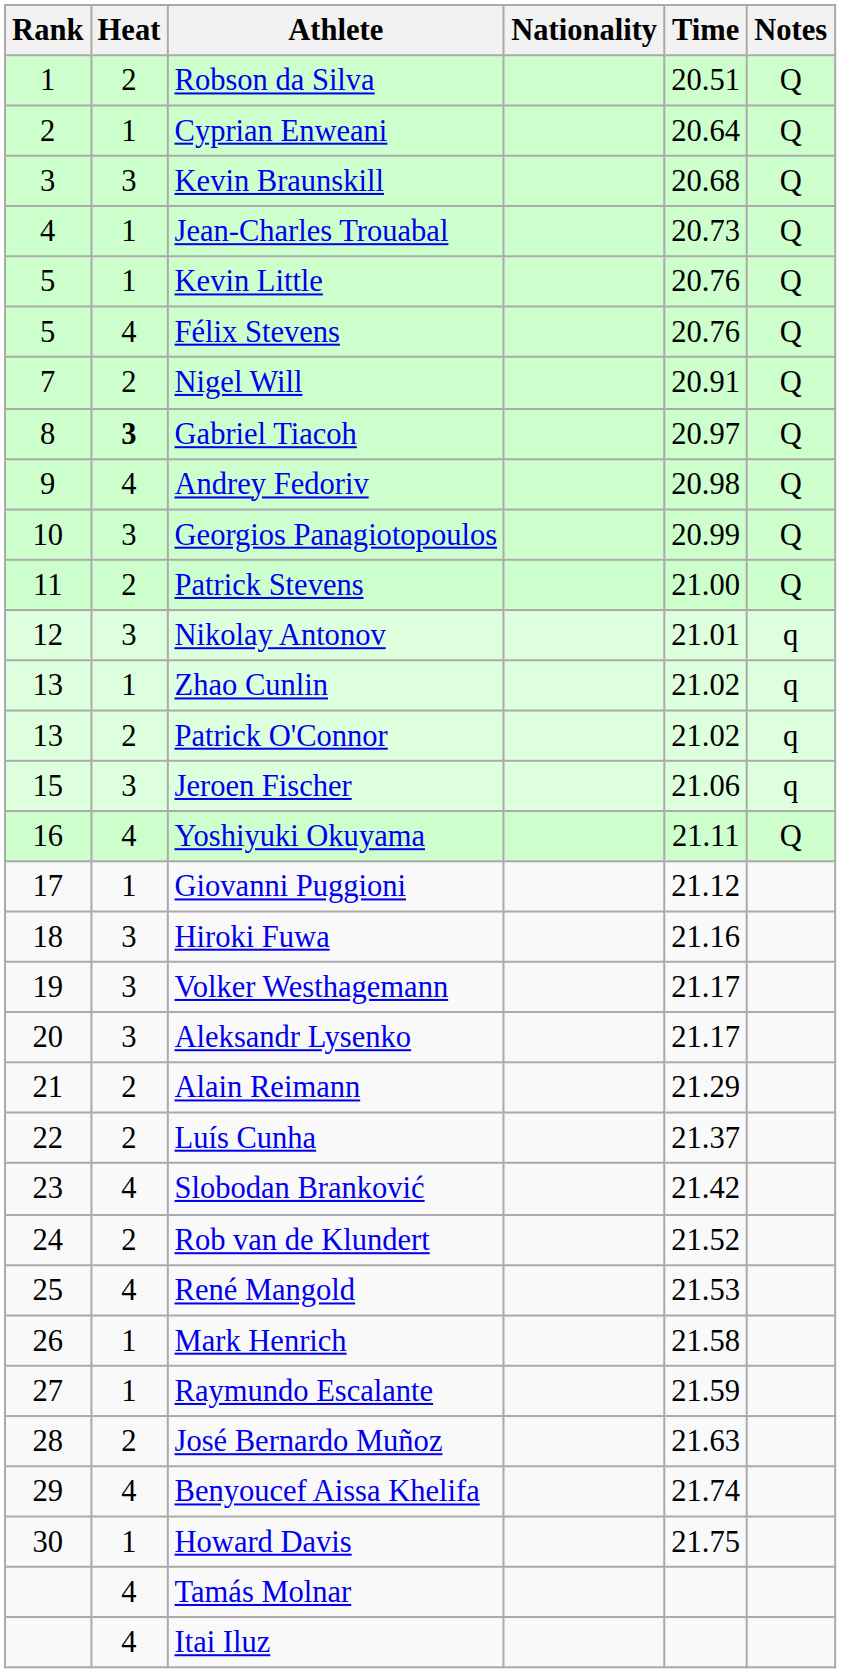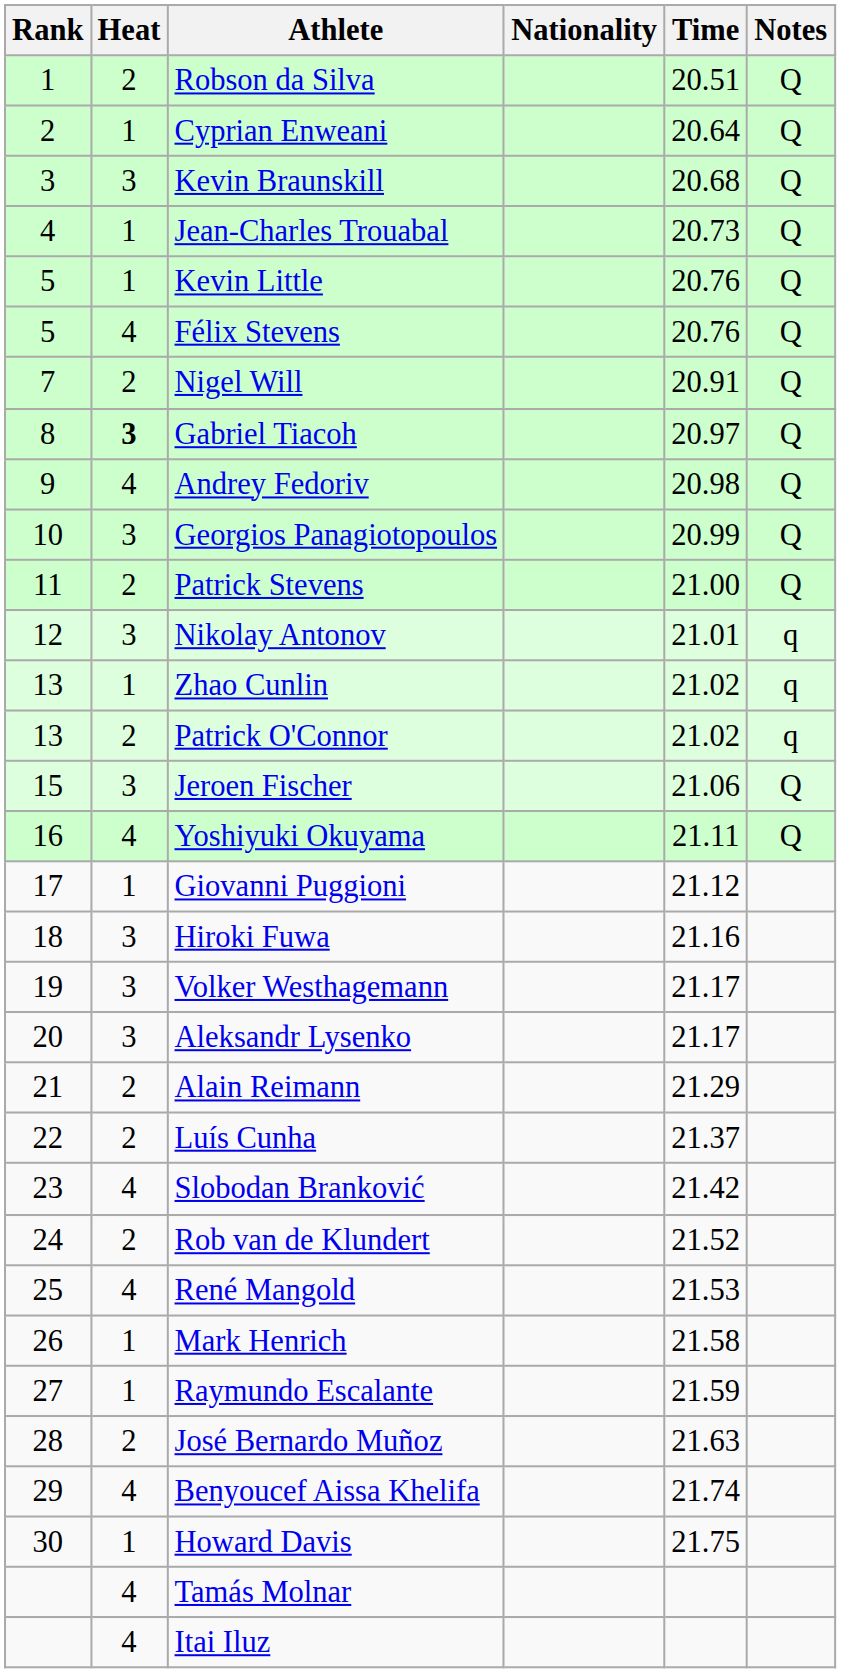Jeroen Fischer | Notes: q -> Q
